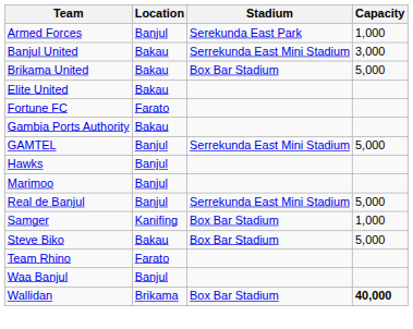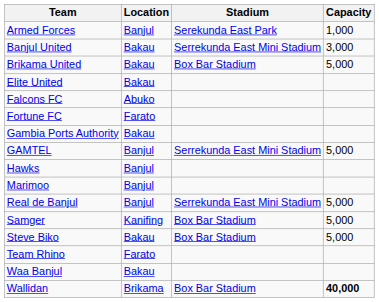+ row: Falcons FC | Abuko
Samger | Capacity: 1,000 -> 5,000
Waa Banjul | Location: Banjul -> Bakau
